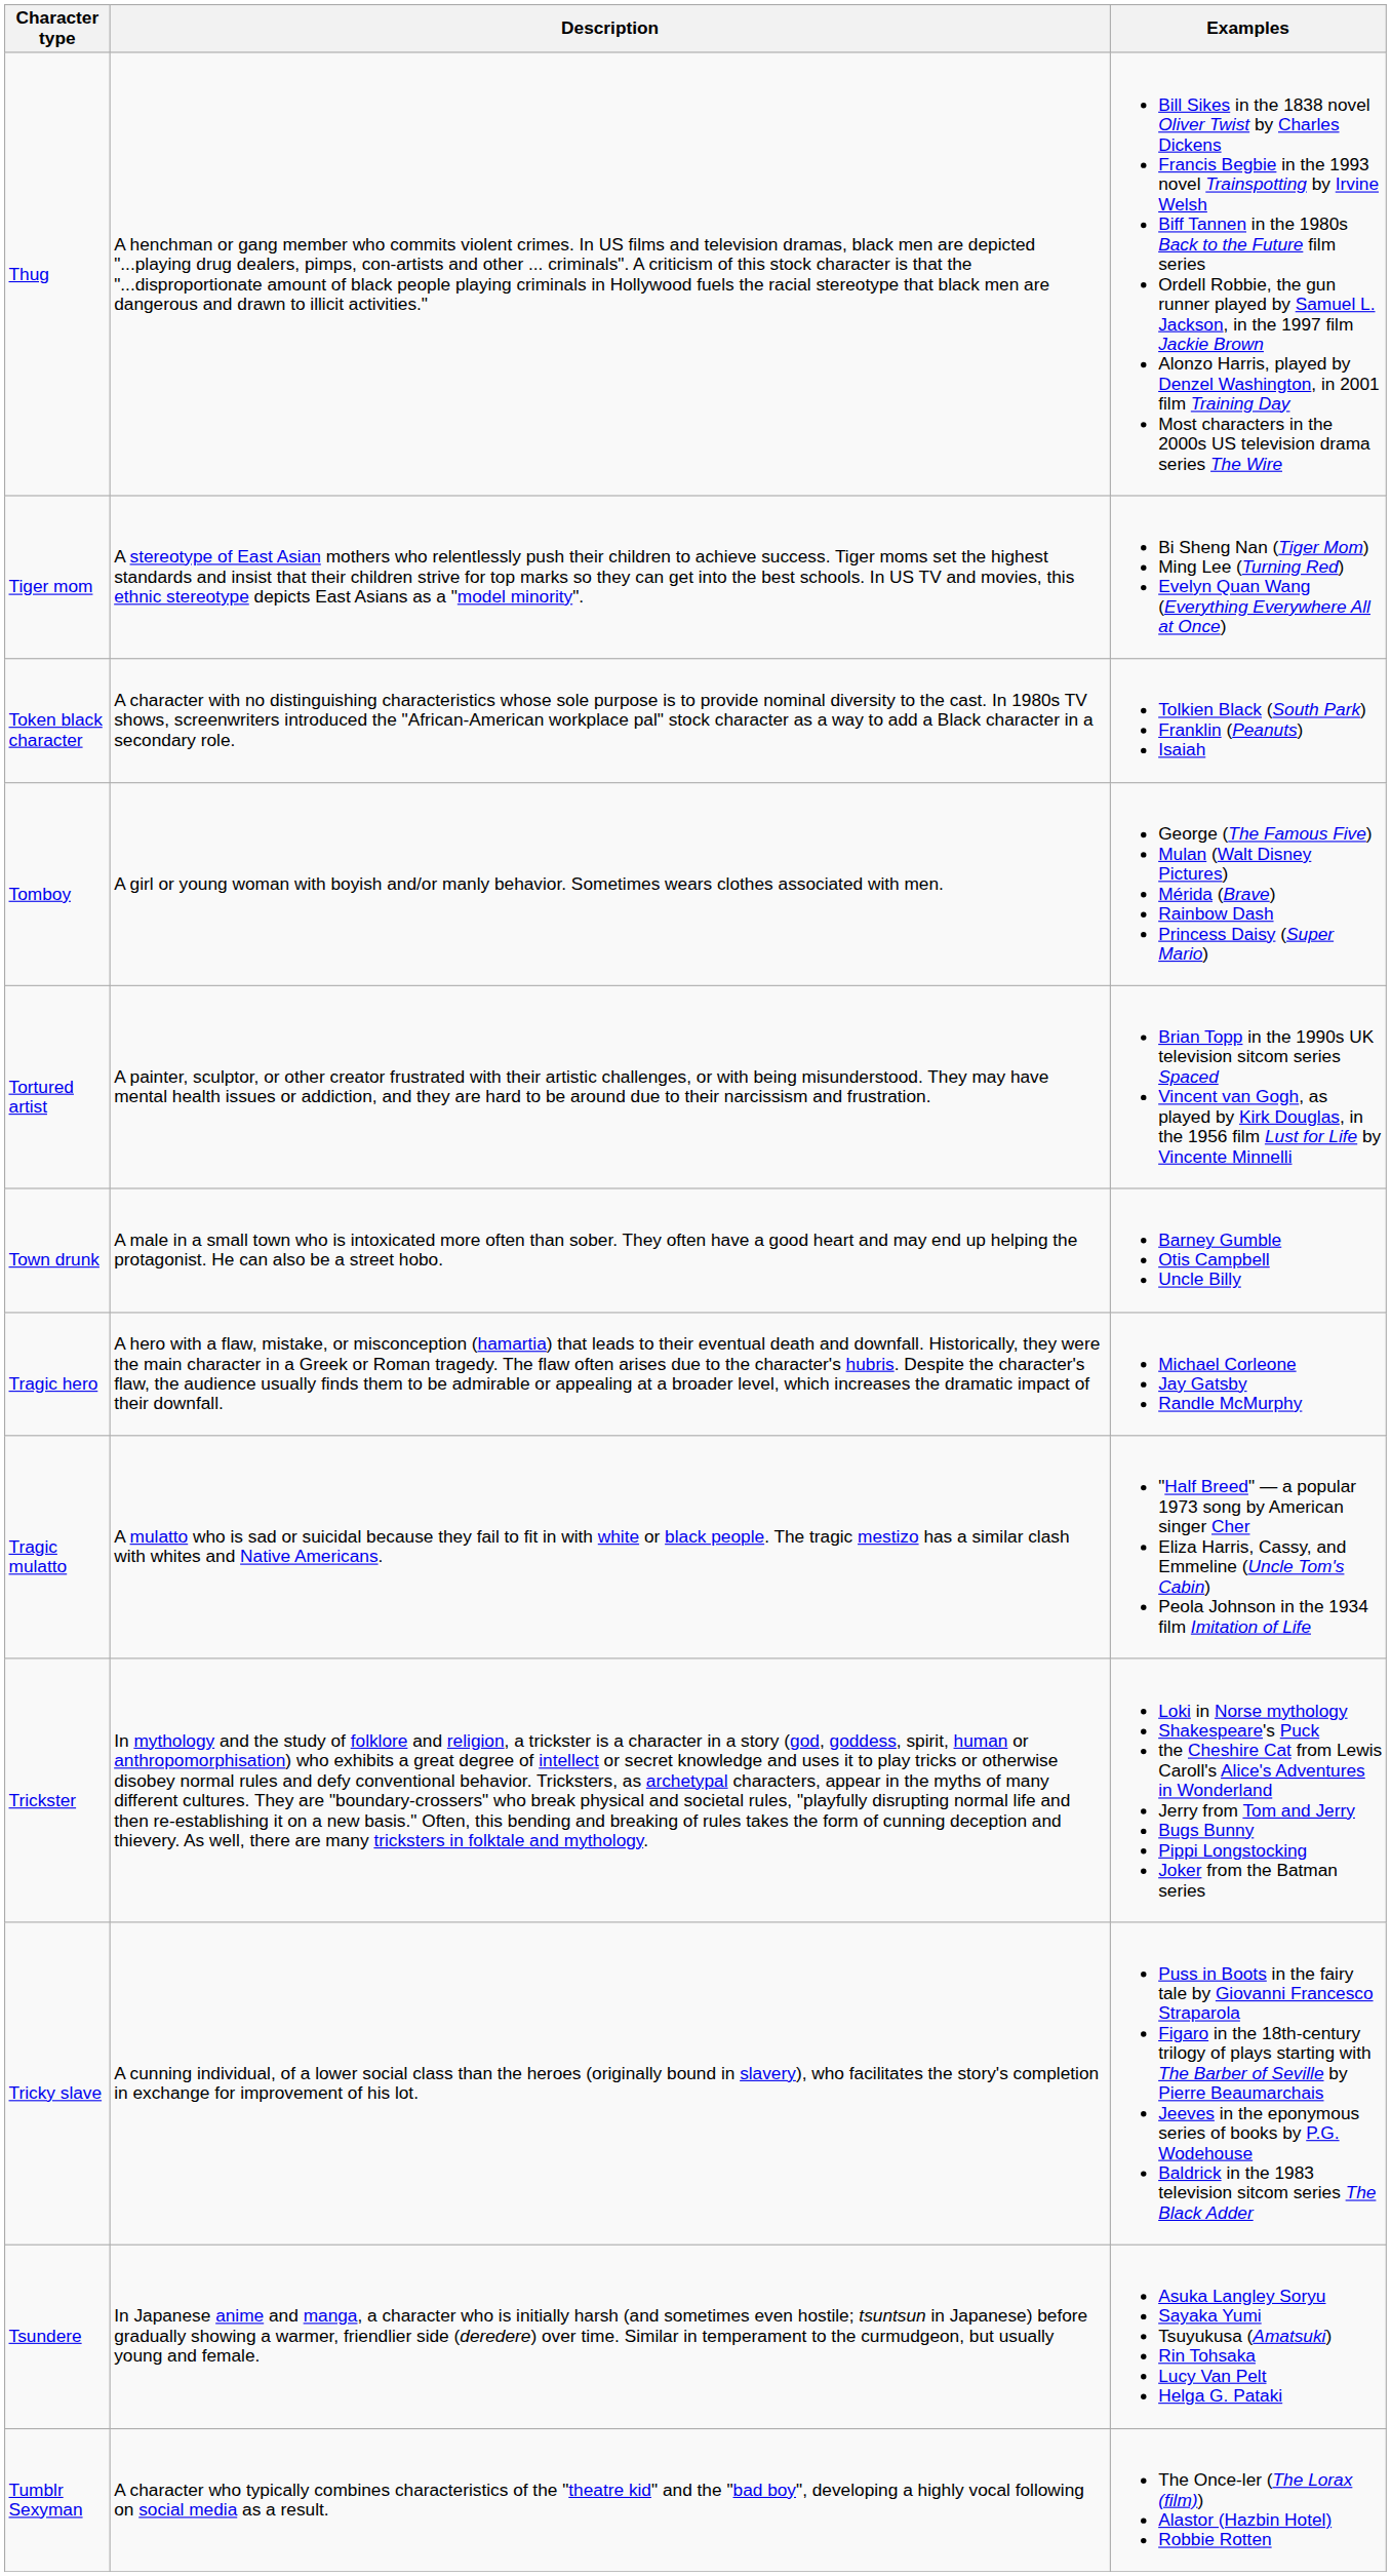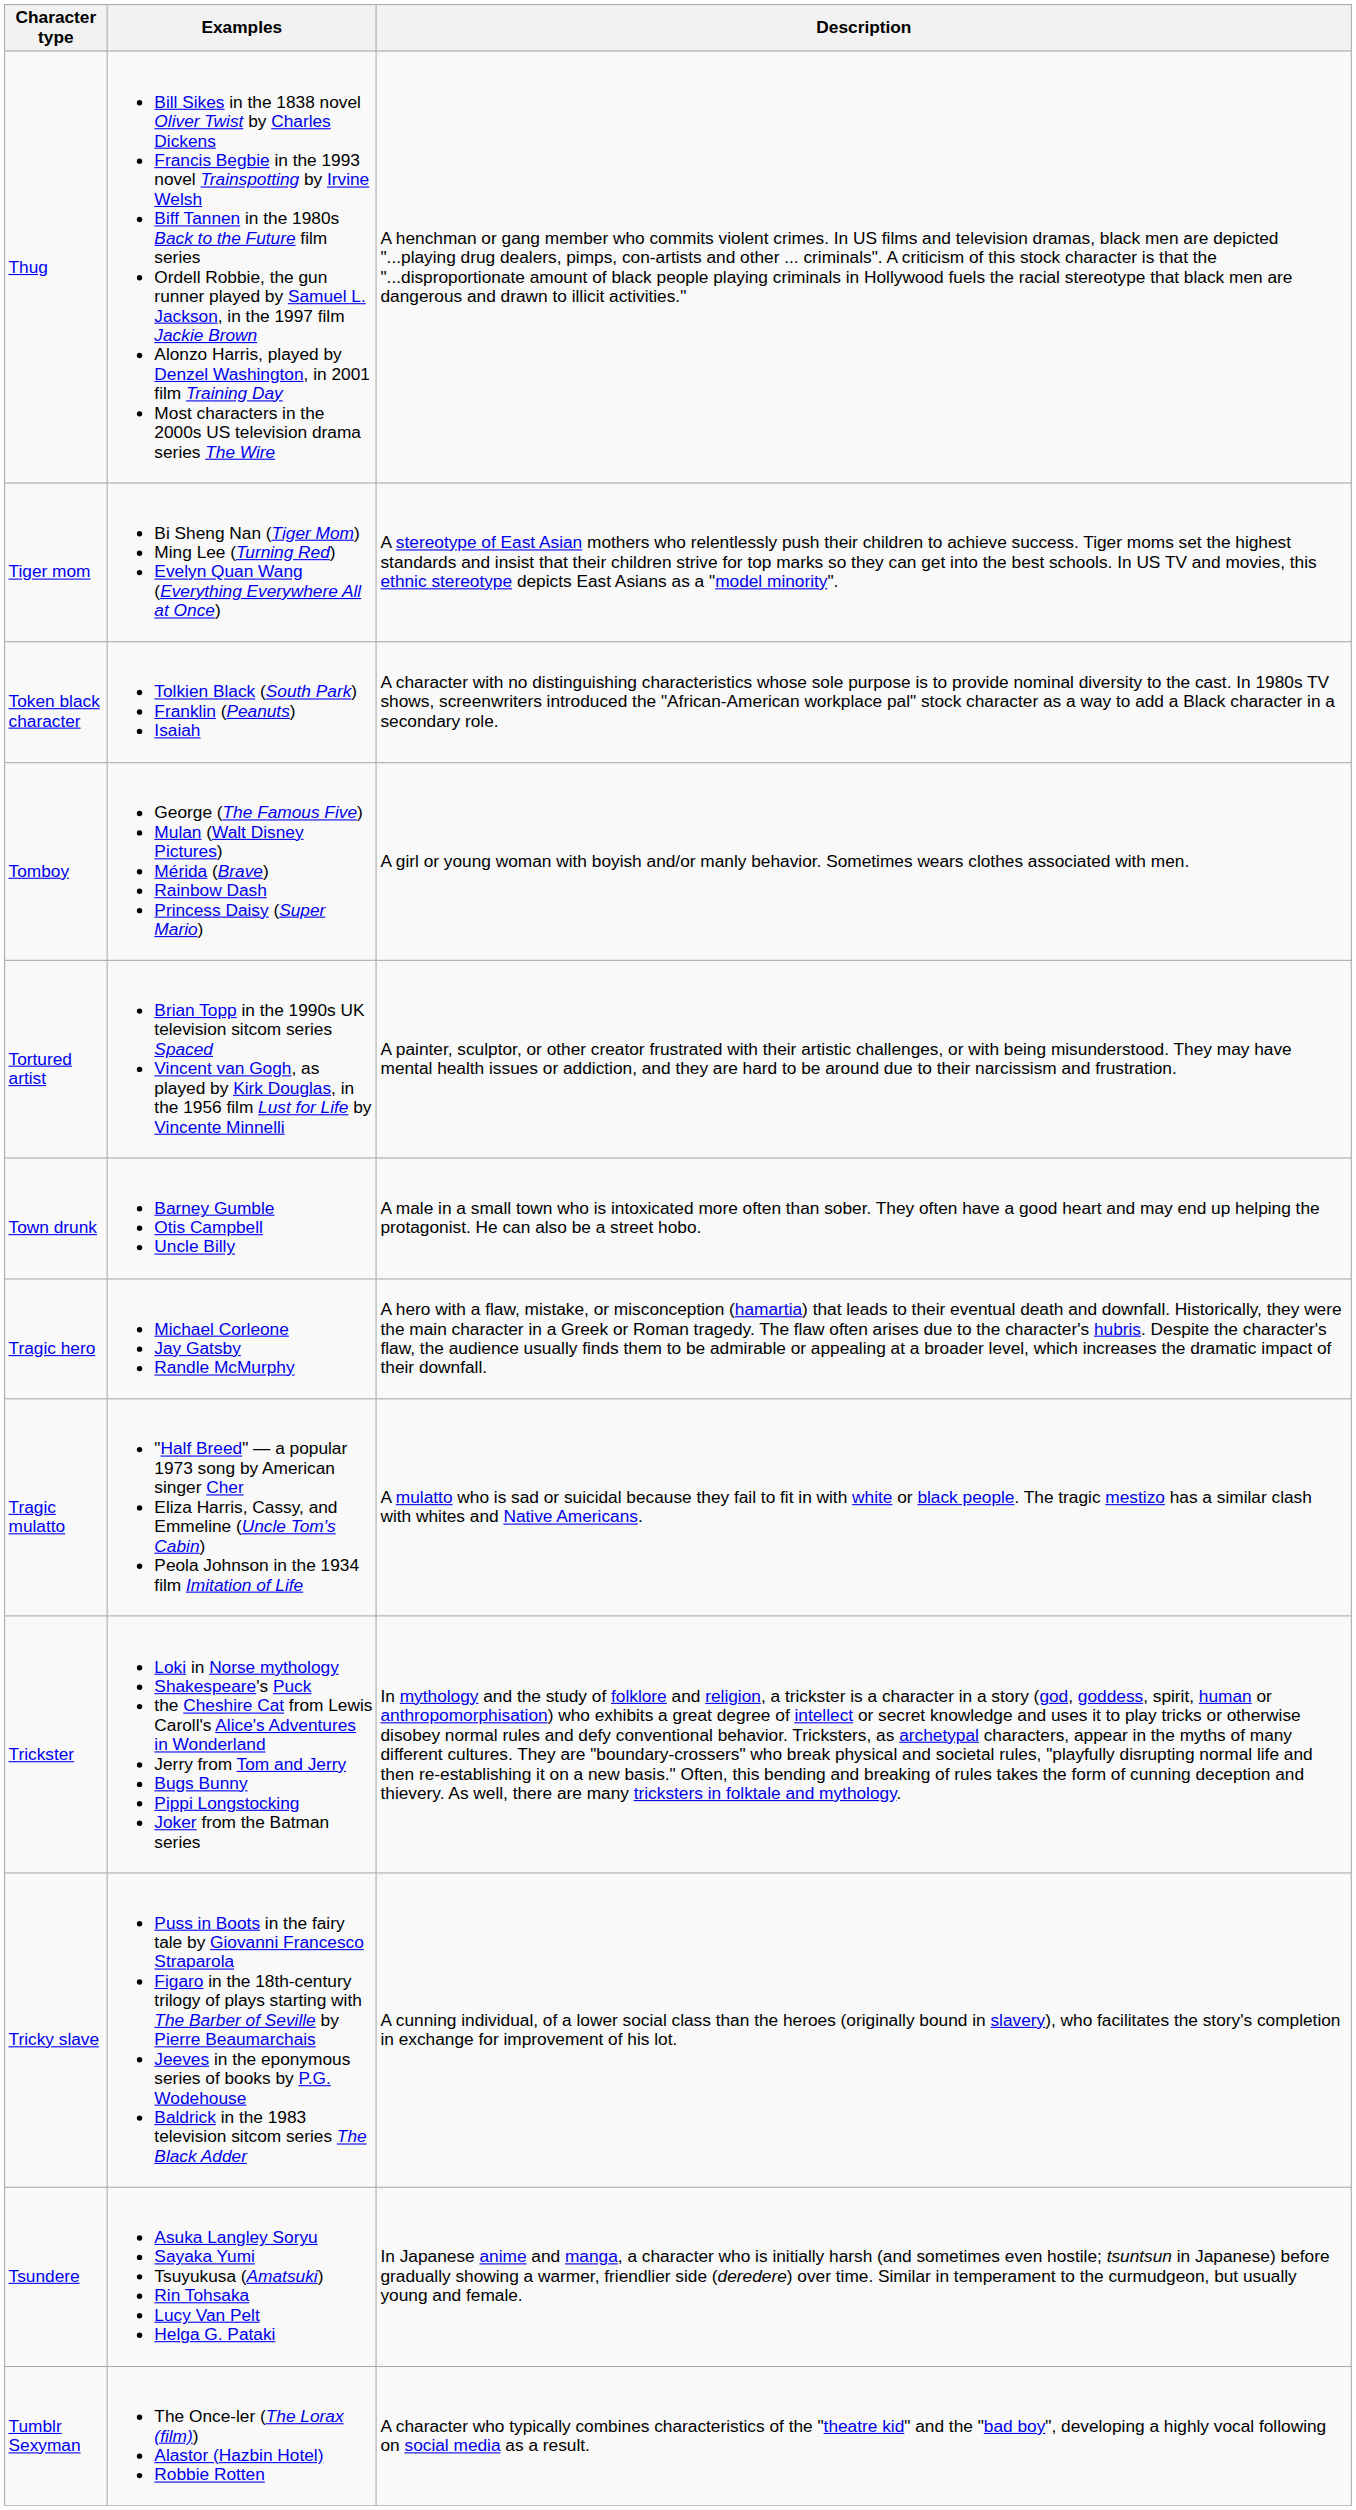columns swapped: Description <-> Examples
